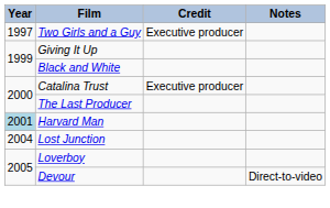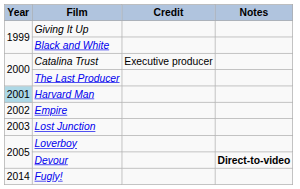- row: 1997 | Two Girls and a Guy | Executive producer
+ row: 2002 | Empire
Lost Junction | Year: 2004 -> 2003
Devour | Notes: normal -> bold
+ row: 2014 | Fugly!
